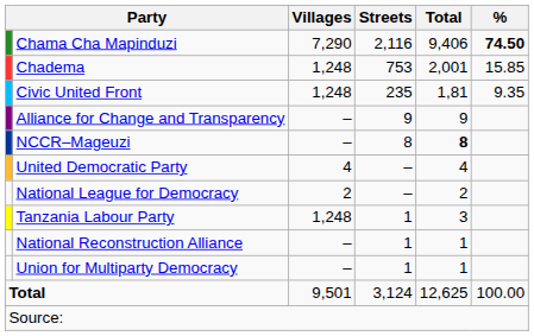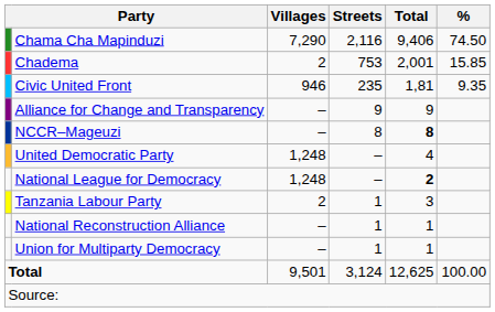Chama Cha Mapinduzi | %: bold -> normal
Chadema | Villages: 1,248 -> 2
Civic United Front | Villages: 1,248 -> 946
United Democratic Party | Villages: 4 -> 1,248
National League for Democracy | Villages: 2 -> 1,248
National League for Democracy | Total: normal -> bold
Tanzania Labour Party | Villages: 1,248 -> 2
